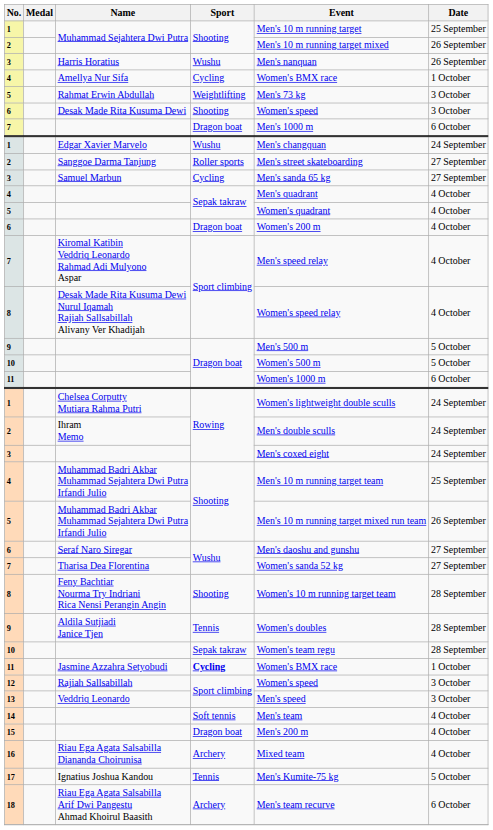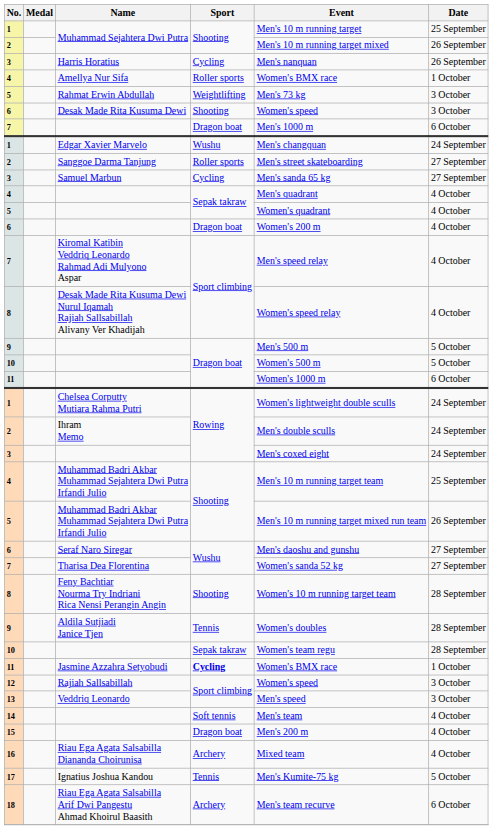Harris Horatius | Sport: Wushu -> Cycling
Amellya Nur Sifa | Sport: Cycling -> Roller sports
